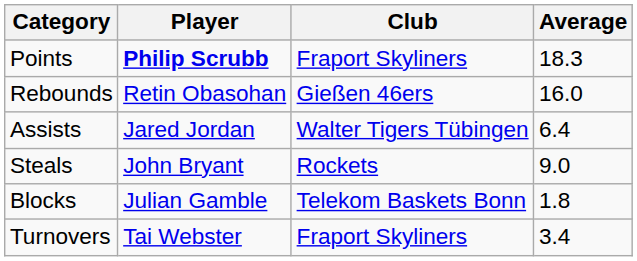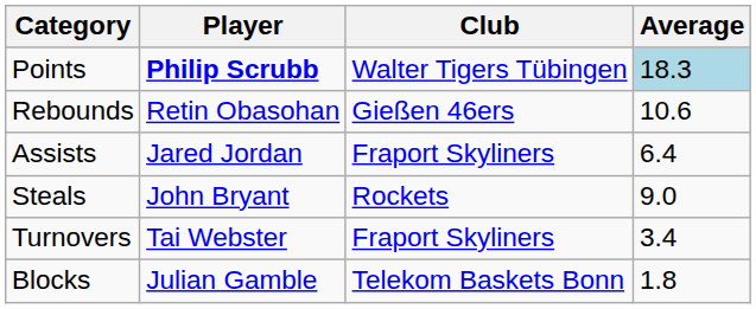Points | Club: Fraport Skyliners -> Walter Tigers Tübingen
Points | Average: no background -> lightblue background
Rebounds | Average: 16.0 -> 10.6
Assists | Club: Walter Tigers Tübingen -> Fraport Skyliners
rows swapped: Blocks <-> Turnovers
